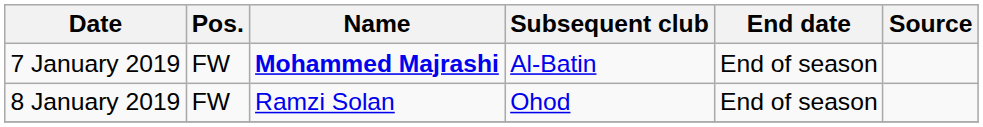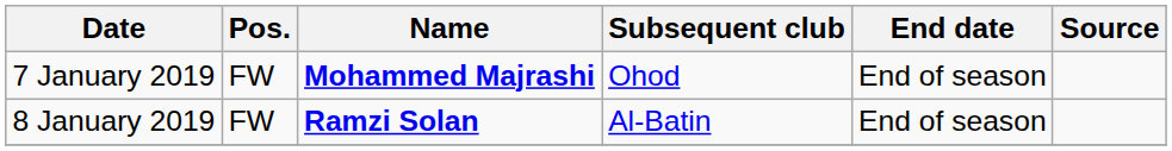7 January 2019 | Subsequent club: Al-Batin -> Ohod
8 January 2019 | Name: normal -> bold
8 January 2019 | Subsequent club: Ohod -> Al-Batin
